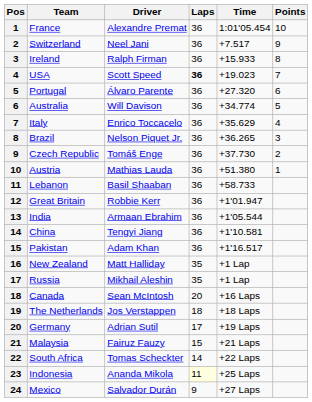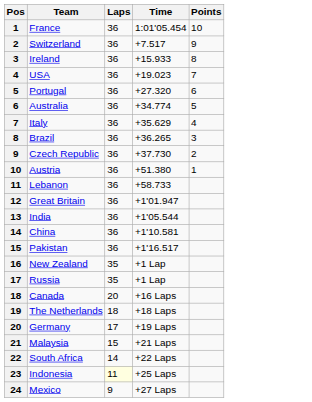- column: Driver | Alexandre Premat | Neel Jani | Ralph Firman | Scott Speed | Álvaro Parente | Will Davison | Enrico Toccacelo | Nelson Piquet Jr. | Tomáš Enge | Mathias Lauda | Basil Shaaban | Robbie Kerr | Armaan Ebrahim | Tengyi Jiang | Adam Khan | Matt Halliday | Mikhail Aleshin | Sean McIntosh | Jos Verstappen | Adrian Sutil | Fairuz Fauzy | Tomas Scheckter | Ananda Mikola | Salvador Durán
USA | Laps: bold -> normal
